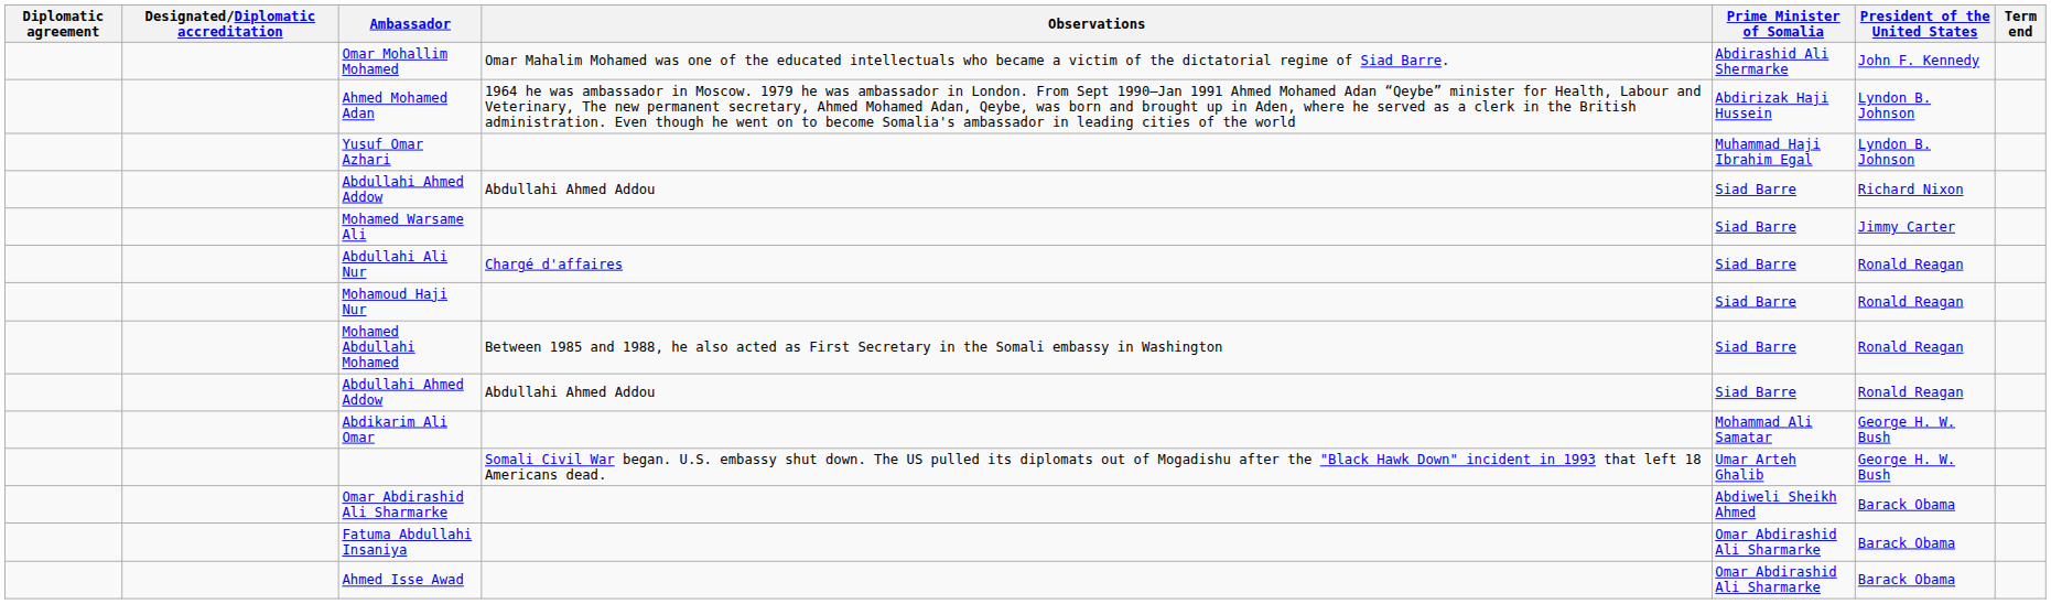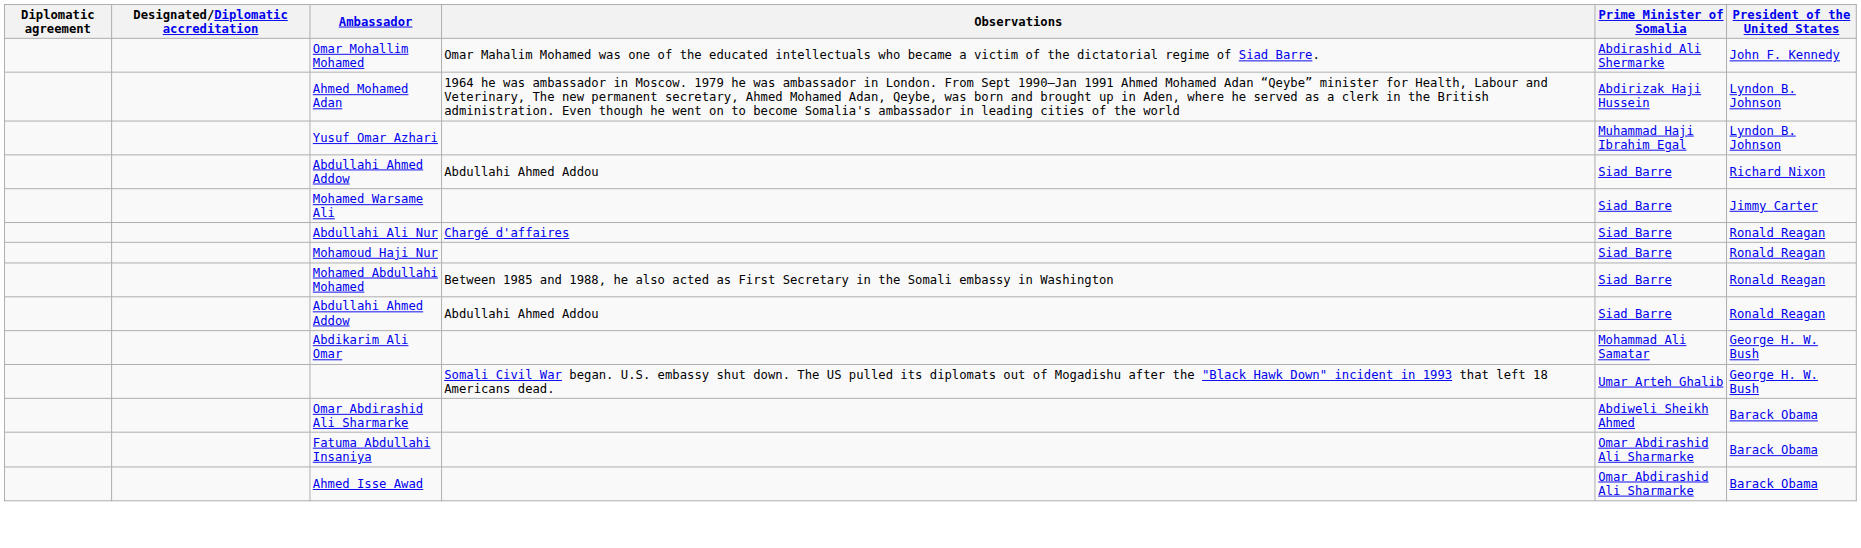- column: Term end
